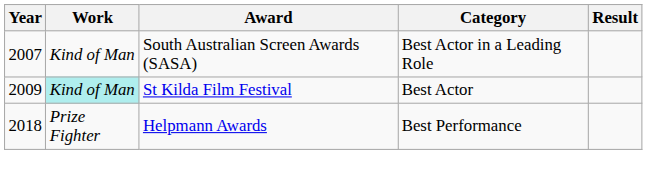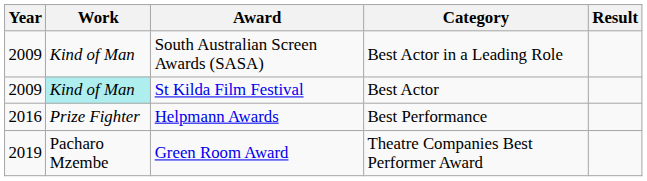South Australian Screen Awards (SASA) | Year: 2007 -> 2009
Helpmann Awards | Year: 2018 -> 2016
+ row: 2019 | Pacharo Mzembe | Green Room Award | Theatre Companies Best Performer Award
